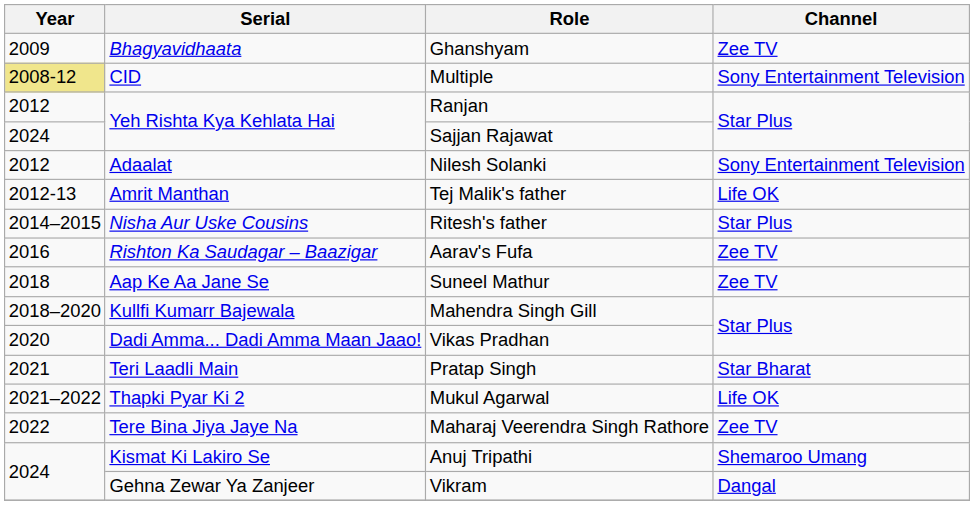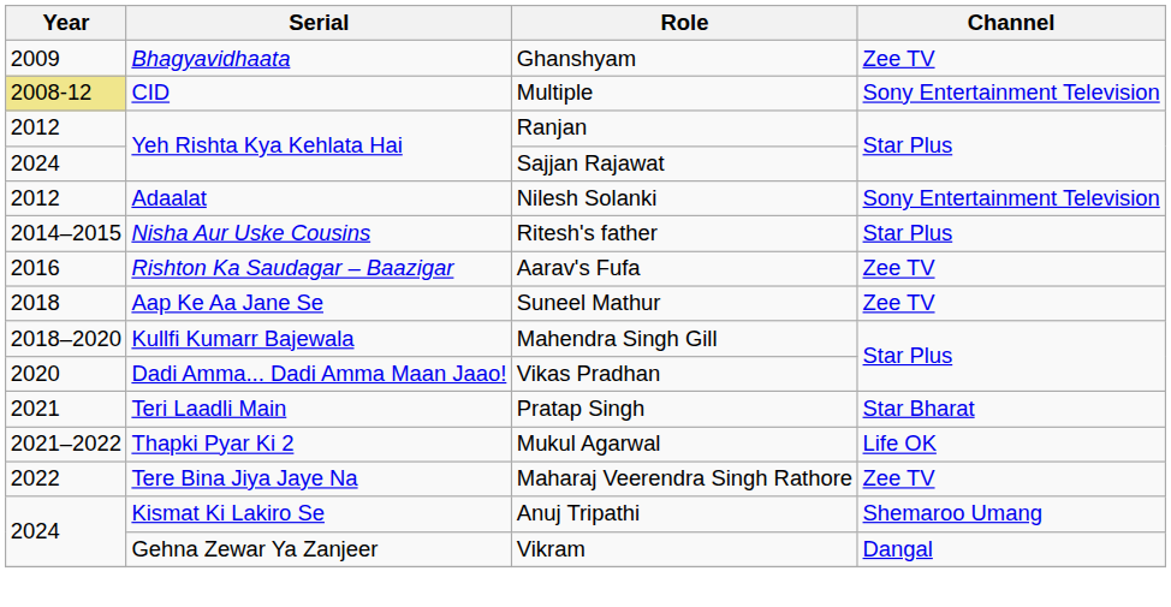- row: 2012-13 | Amrit Manthan | Tej Malik's father | Life OK
